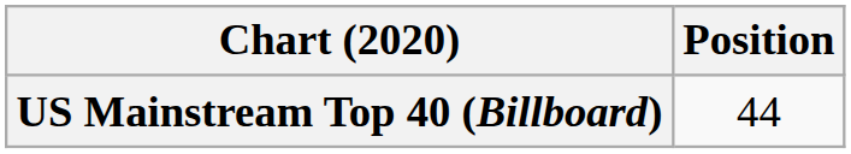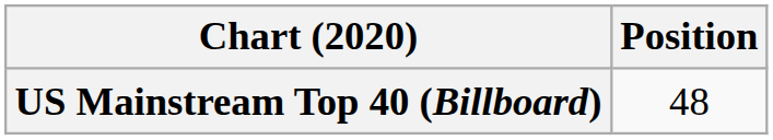US Mainstream Top 40 (Billboard) | Position: 44 -> 48
